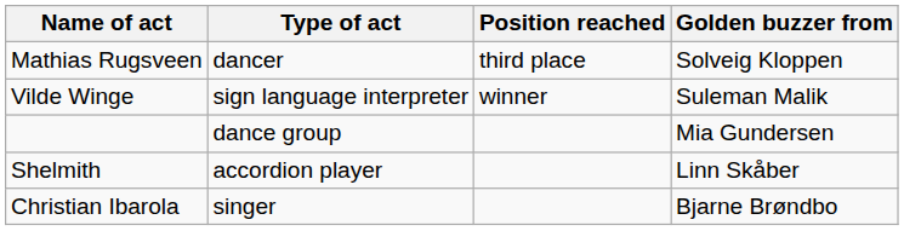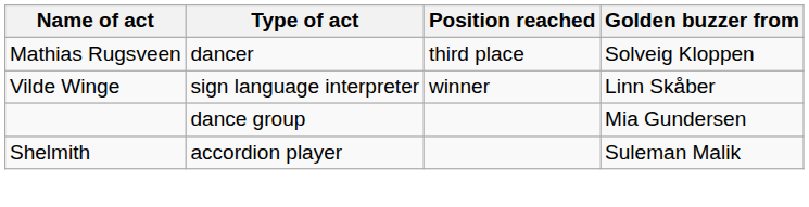Vilde Winge | Golden buzzer from: Suleman Malik -> Linn Skåber
Shelmith | Golden buzzer from: Linn Skåber -> Suleman Malik
- row: Christian Ibarola | singer | Bjarne Brøndbo
